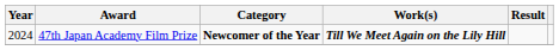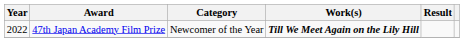47th Japan Academy Film Prize | Year: 2024 -> 2022
47th Japan Academy Film Prize | Category: bold -> normal
